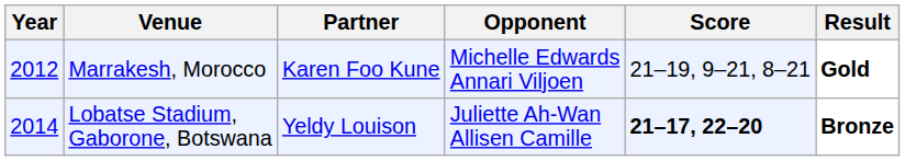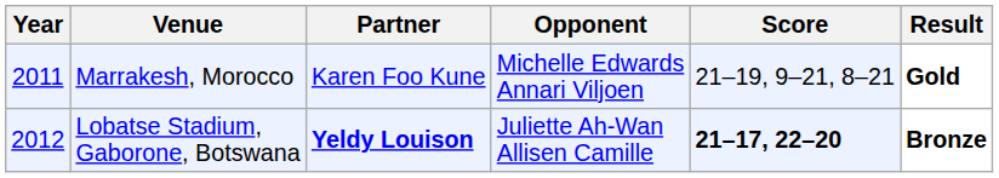Marrakesh, Morocco | Year: 2012 -> 2011
Lobatse Stadium, Gaborone, Botswana | Year: 2014 -> 2012
Lobatse Stadium, Gaborone, Botswana | Partner: normal -> bold
